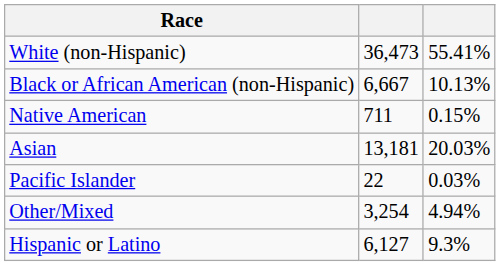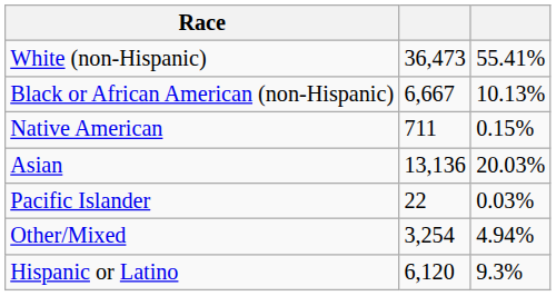Asian | column 2: 13,181 -> 13,136
Hispanic or Latino | column 2: 6,127 -> 6,120
